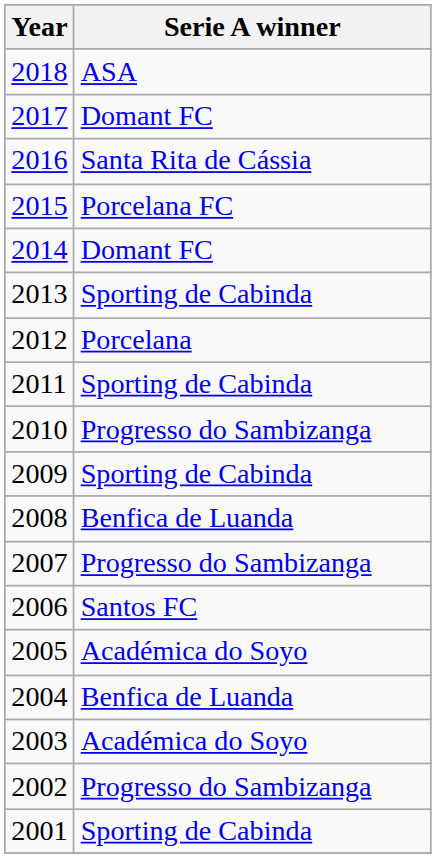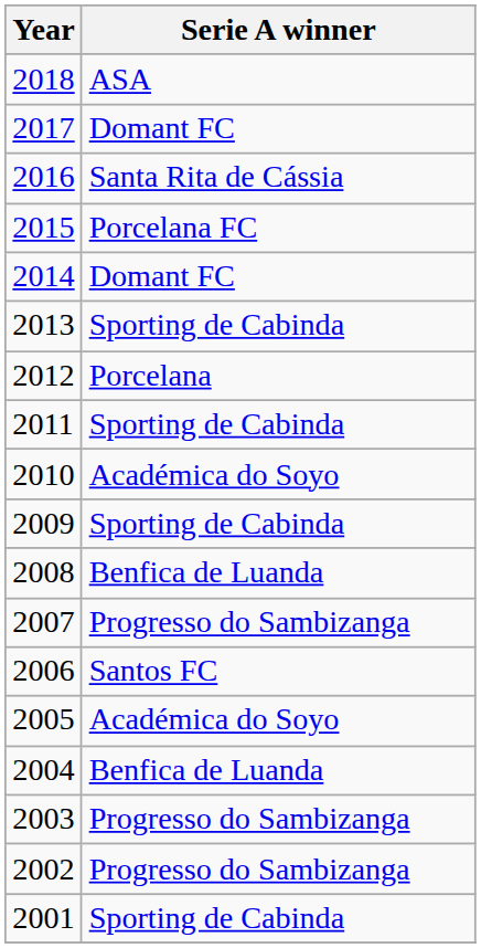2010 | Serie A winner: Progresso do Sambizanga -> Académica do Soyo
2003 | Serie A winner: Académica do Soyo -> Progresso do Sambizanga
